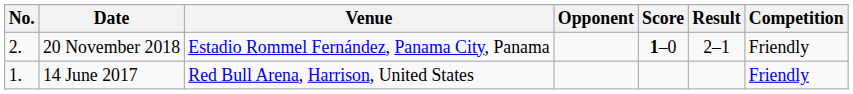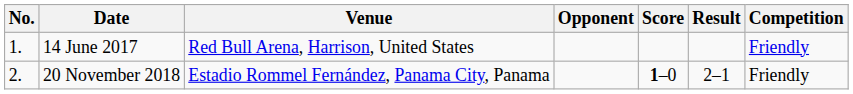rows swapped: 14 June 2017 <-> 20 November 2018
